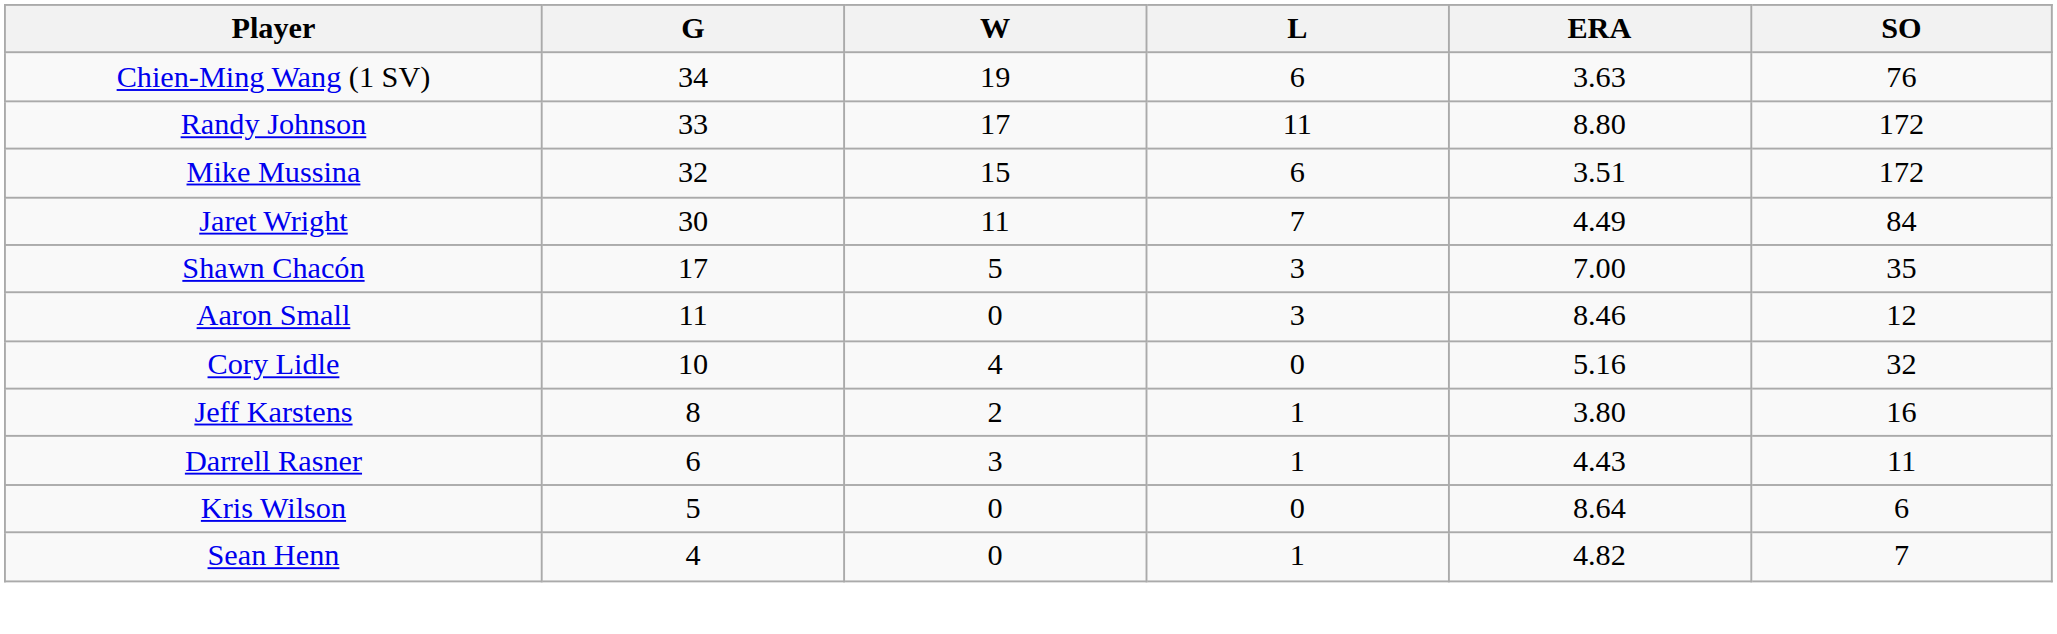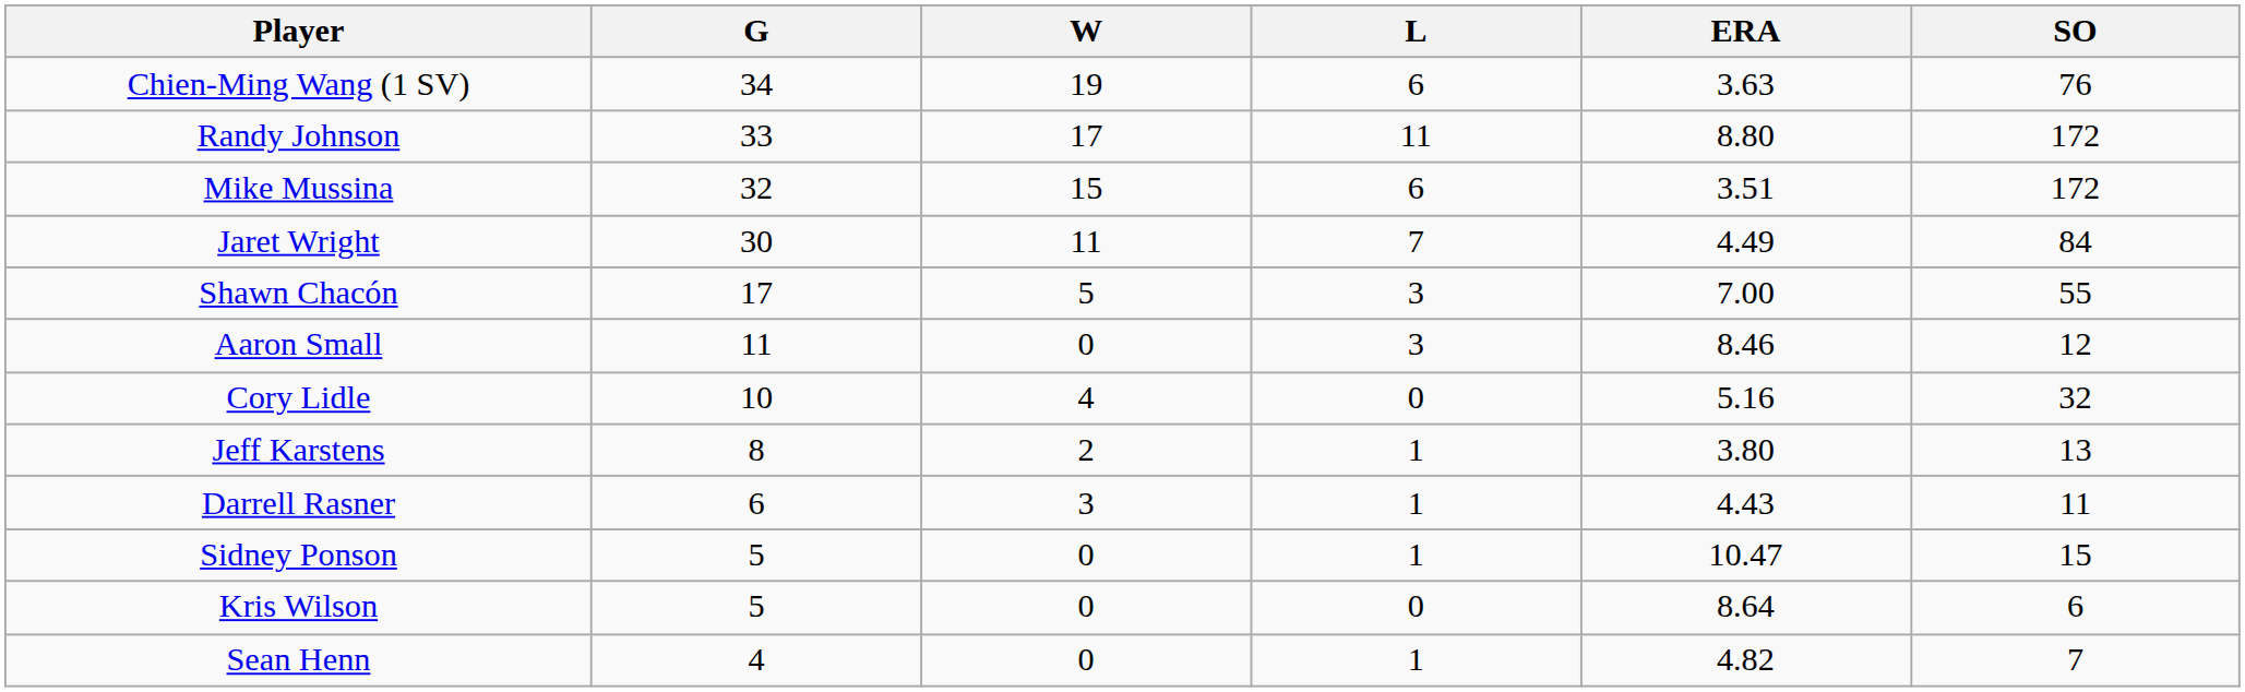Shawn Chacón | SO: 35 -> 55
Jeff Karstens | SO: 16 -> 13
+ row: Sidney Ponson | 5 | 0 | 1 | 10.47 | 15
